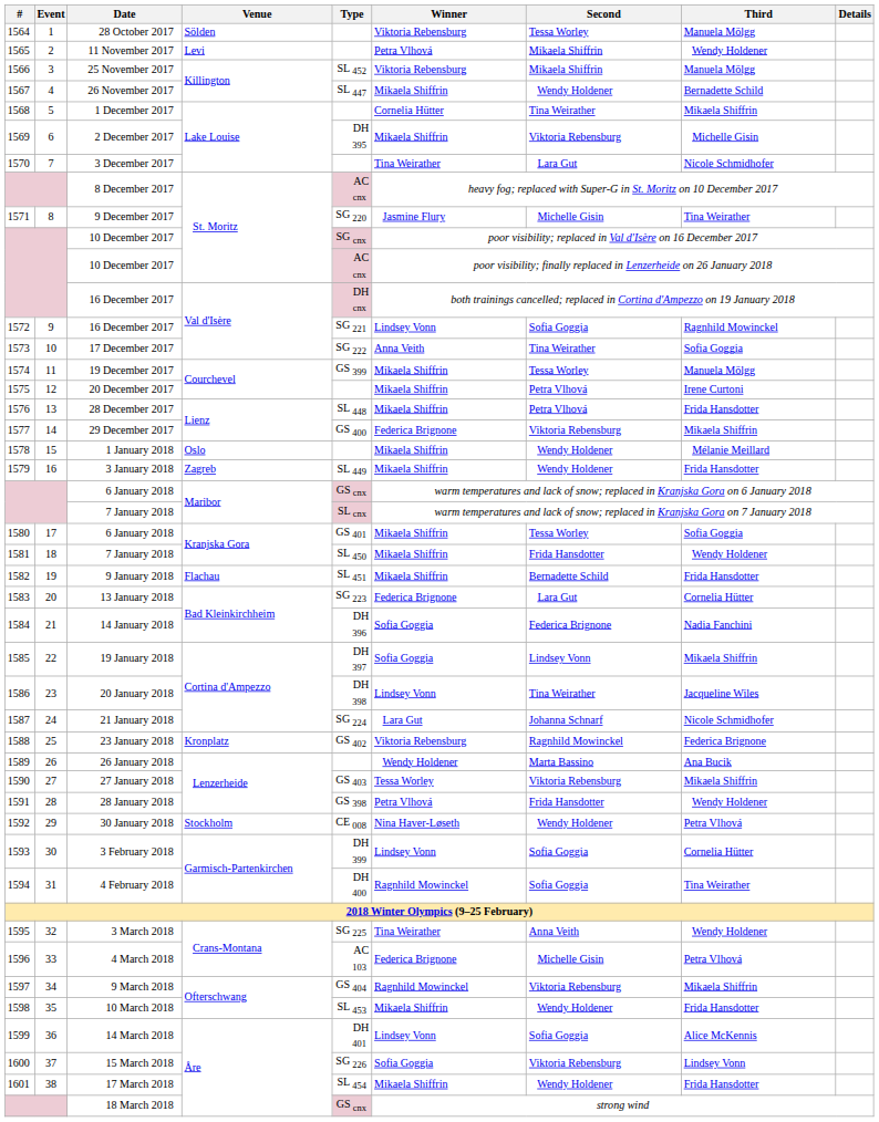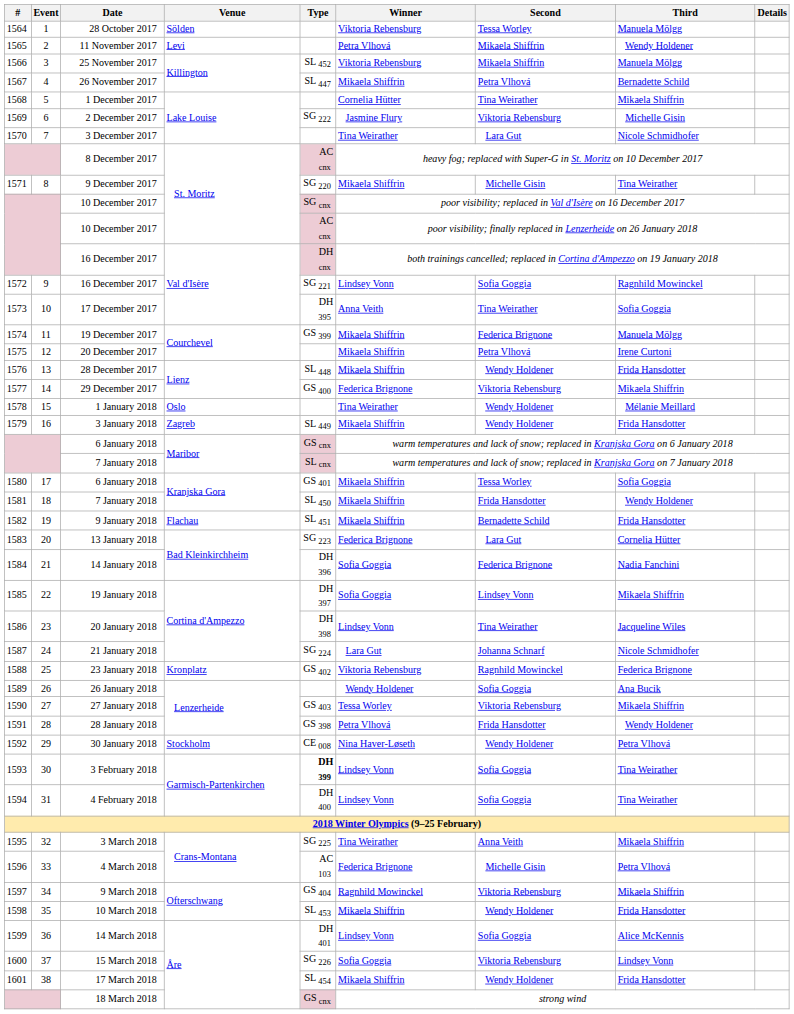26 November 2017 | Second: Wendy Holdener -> Petra Vlhová
2 December 2017 | Type: DH 395 -> SG 222
2 December 2017 | Winner: Mikaela Shiffrin -> Jasmine Flury
9 December 2017 | Winner: Jasmine Flury -> Mikaela Shiffrin
17 December 2017 | Type: SG 222 -> DH 395
19 December 2017 | Second: Tessa Worley -> Federica Brignone
28 December 2017 | Second: Petra Vlhová -> Wendy Holdener
1 January 2018 | Winner: Mikaela Shiffrin -> Tina Weirather
26 January 2018 | Second: Marta Bassino -> Sofia Goggia
3 February 2018 | Type: normal -> bold
3 February 2018 | Third: Cornelia Hütter -> Tina Weirather
4 February 2018 | Winner: Ragnhild Mowinckel -> Lindsey Vonn
3 March 2018 | Third: Wendy Holdener -> Mikaela Shiffrin
